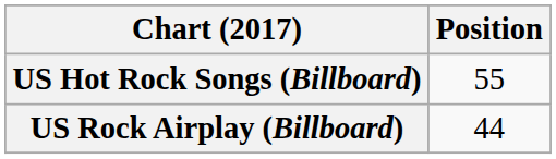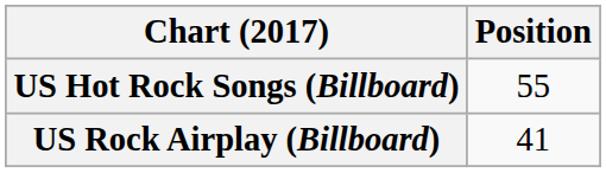US Rock Airplay (Billboard) | Position: 44 -> 41
